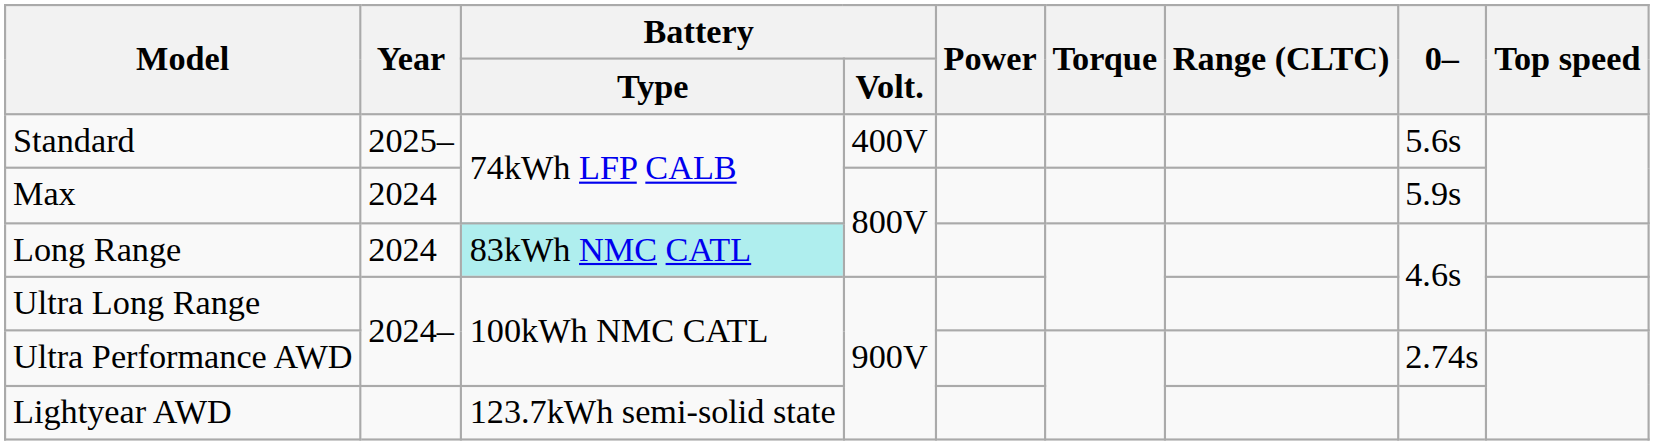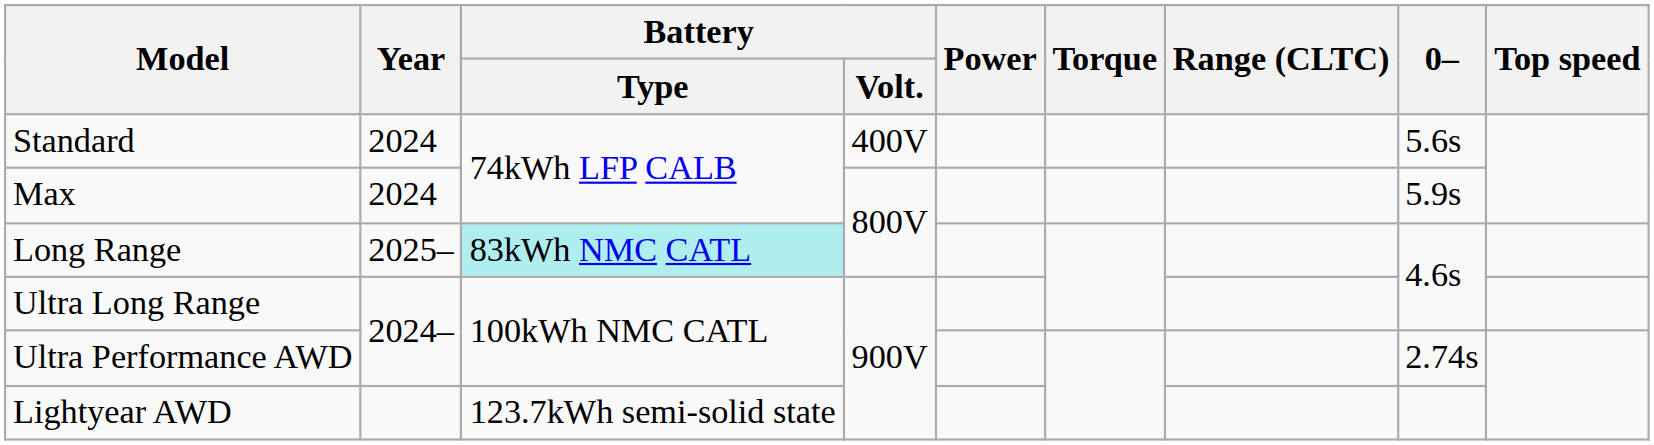Standard | Year: 2025– -> 2024
Long Range | Year: 2024 -> 2025–
